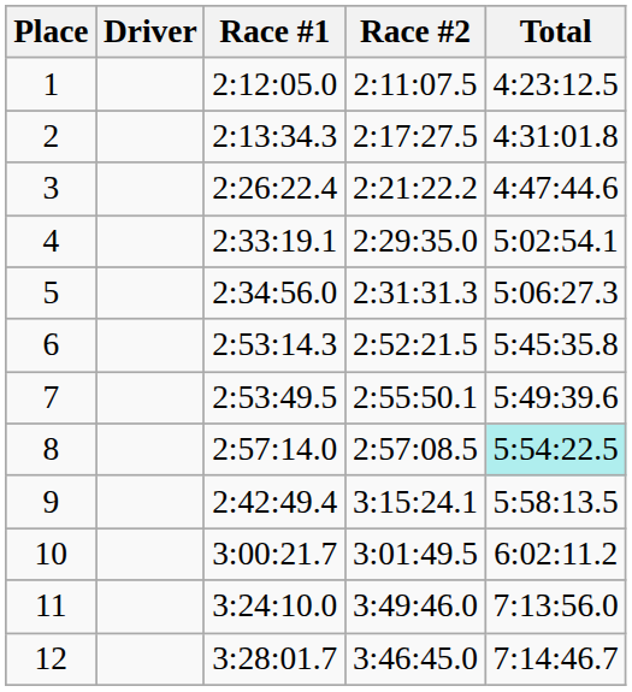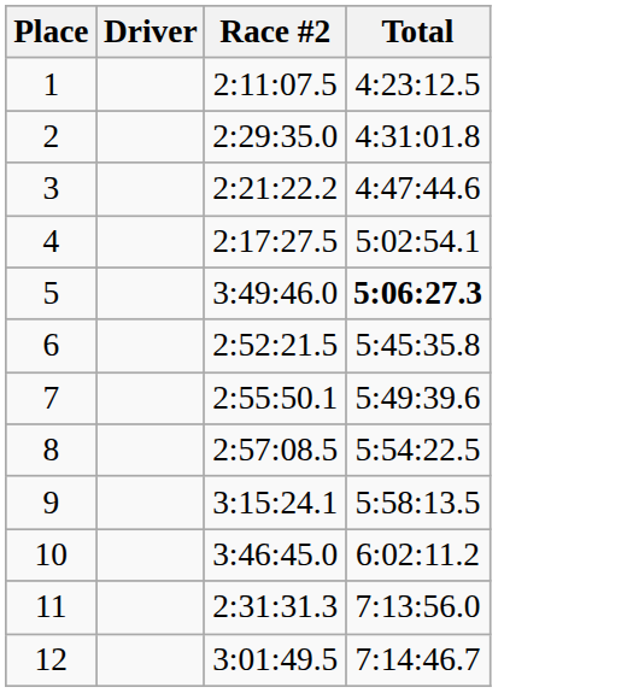- column: Race #1 | 2:12:05.0 | 2:13:34.3 | 2:26:22.4 | 2:33:19.1 | 2:34:56.0 | 2:53:14.3 | 2:53:49.5 | 2:57:14.0 | 2:42:49.4 | 3:00:21.7 | 3:24:10.0 | 3:28:01.7
2 | Race #2: 2:17:27.5 -> 2:29:35.0
4 | Race #2: 2:29:35.0 -> 2:17:27.5
5 | Race #2: 2:31:31.3 -> 3:49:46.0
5 | Total: normal -> bold
8 | Total: paleturquoise background -> no background
10 | Race #2: 3:01:49.5 -> 3:46:45.0
11 | Race #2: 3:49:46.0 -> 2:31:31.3
12 | Race #2: 3:46:45.0 -> 3:01:49.5
